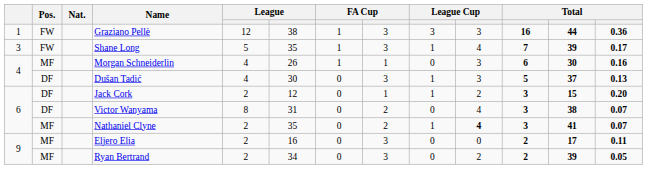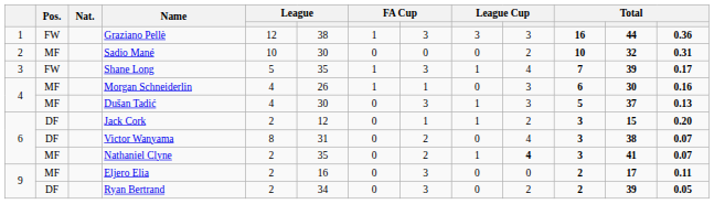+ row: 2 | MF | Sadio Mané | 10 | 30 | 0 | 0 | 0 | 2 | 10 | 32 | 0.31
Dušan Tadić | Pos.: DF -> MF
Ryan Bertrand | Pos.: MF -> DF
